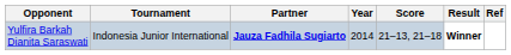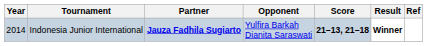columns swapped: Year <-> Opponent
Indonesia Junior International | Score: normal -> bold
